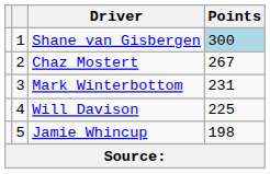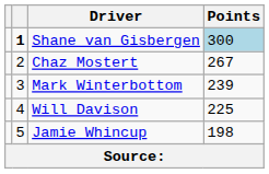Shane van Gisbergen | column 2: normal -> bold
Mark Winterbottom | Points: 231 -> 239
